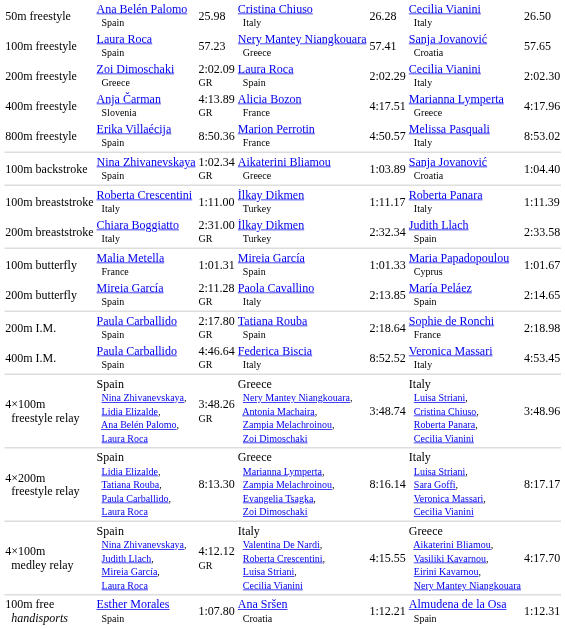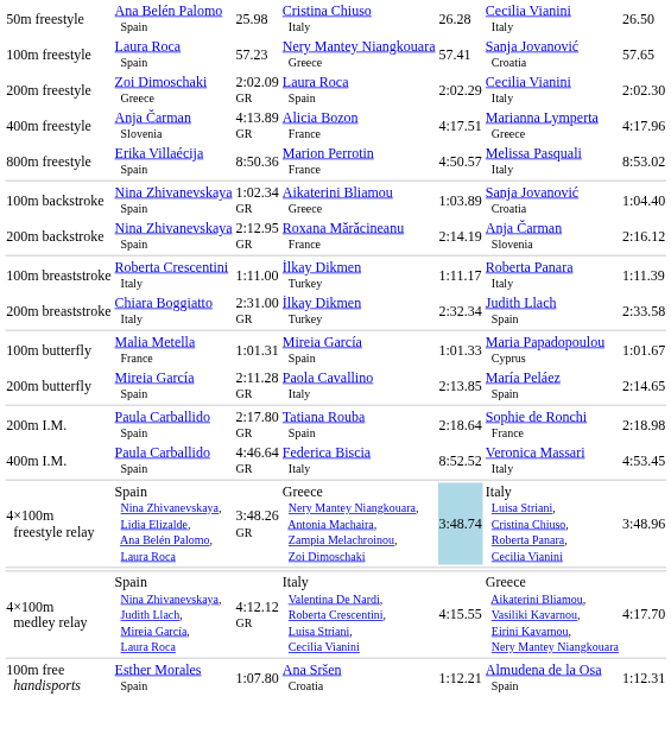+ row: 200m backstroke | Nina Zhivanevskaya Spain | 2:12.95 GR | Roxana Mărăcineanu France | 2:14.19 | Anja Čarman Slovenia | 2:16.12
4×100m freestyle relay | column 5: no background -> lightblue background
- row: 4×200m freestyle relay | Spain Lidia Elizalde, Tatiana Rouba, Paula Carballido, Laura Roca | 8:13.30 | Greece Marianna Lymperta, Zampia Melachroinou, Evangelia Tsagka, Zoi Dimoschaki | 8:16.14 | Italy Luisa Striani, Sara Goffi, Veronica Massari, Cecilia Vianini | 8:17.17
